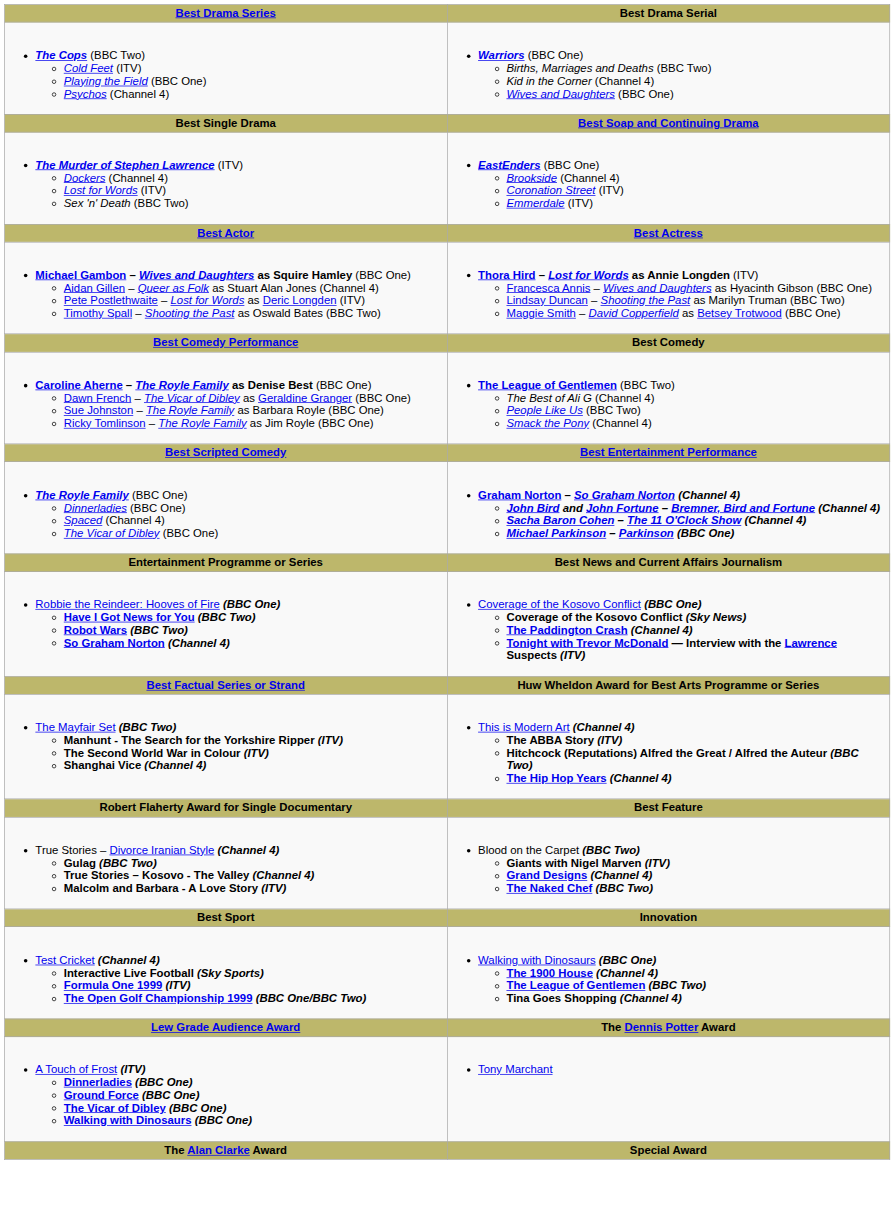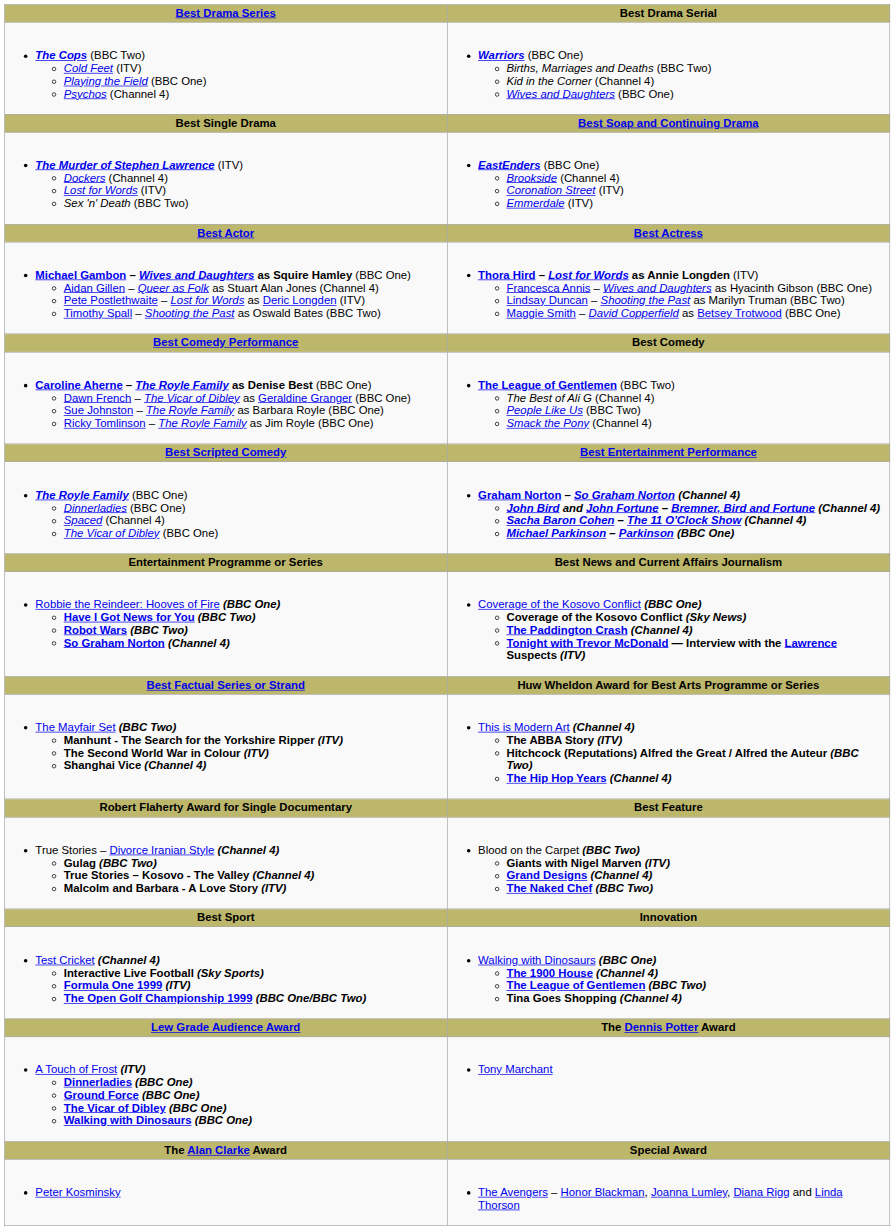+ row: Peter Kosminsky | The Avengers – Honor Blackman, Joanna Lumley, Diana Rigg and Linda Thorson
